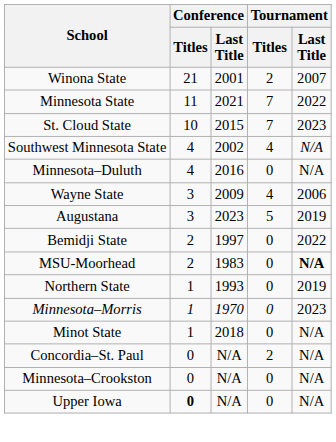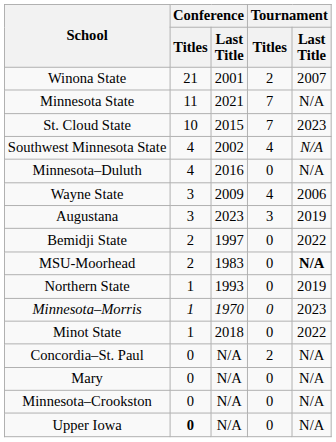Minnesota State | Tournament / Last Title: 2022 -> N/A
Augustana | Tournament / Titles: 5 -> 3
Minot State | Tournament / Last Title: N/A -> 2022
+ row: Mary | 0 | N/A | 0 | N/A
